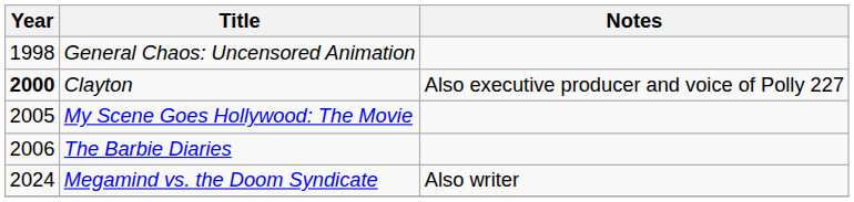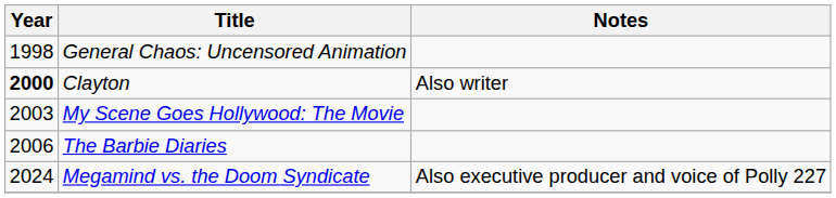Clayton | Notes: Also executive producer and voice of Polly 227 -> Also writer
My Scene Goes Hollywood: The Movie | Year: 2005 -> 2003
Megamind vs. the Doom Syndicate | Notes: Also writer -> Also executive producer and voice of Polly 227
